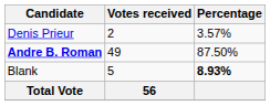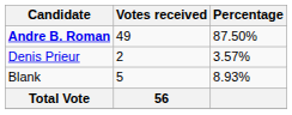rows swapped: Andre B. Roman <-> Denis Prieur
Blank | Percentage: bold -> normal
